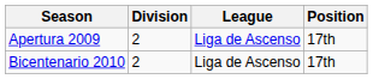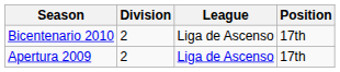rows swapped: Apertura 2009 <-> Bicentenario 2010
